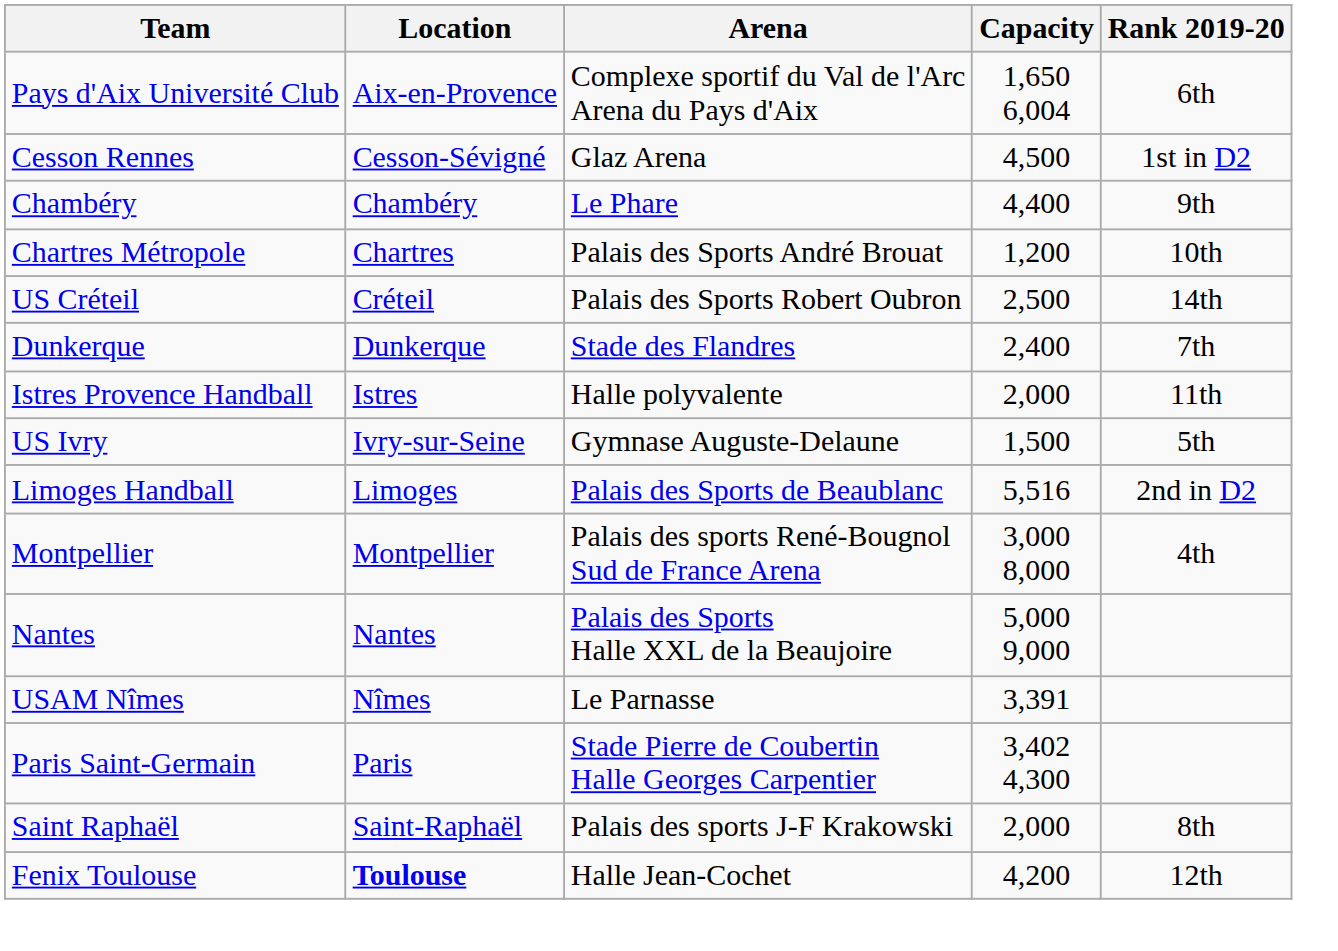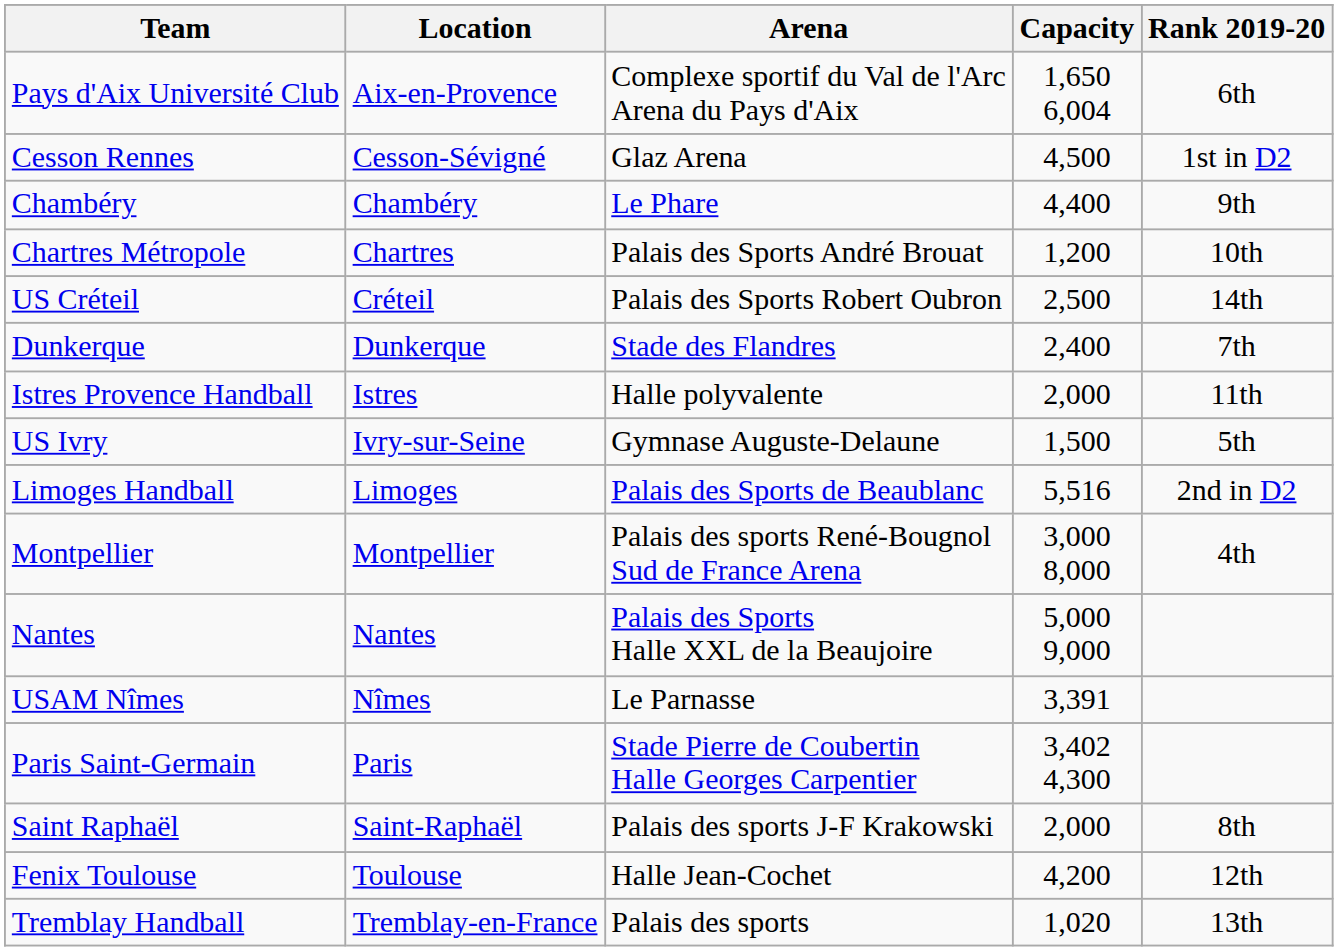Fenix Toulouse | Location: bold -> normal
+ row: Tremblay Handball | Tremblay-en-France | Palais des sports | 1,020 | 13th
